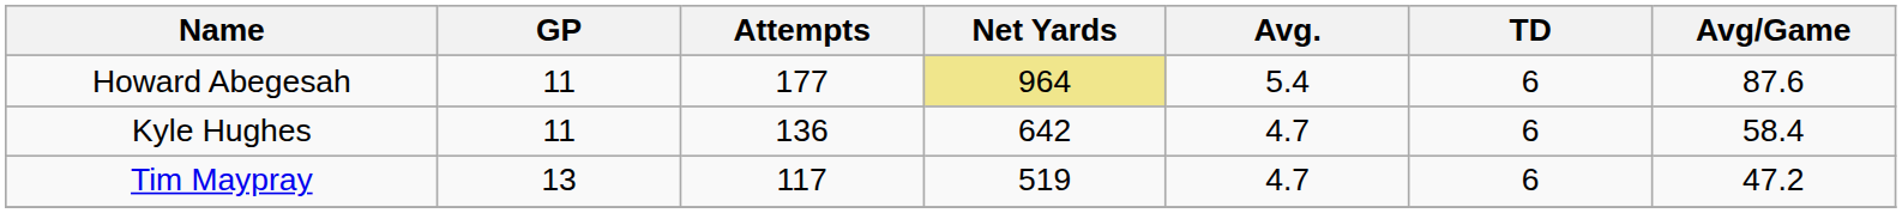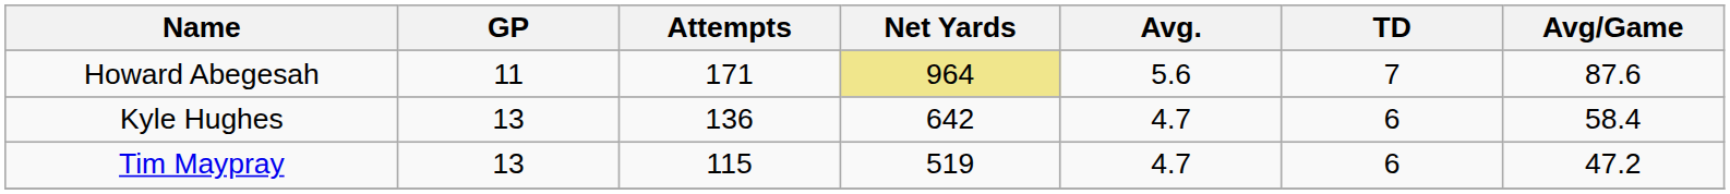Howard Abegesah | Attempts: 177 -> 171
Howard Abegesah | Avg.: 5.4 -> 5.6
Howard Abegesah | TD: 6 -> 7
Kyle Hughes | GP: 11 -> 13
Tim Maypray | Attempts: 117 -> 115
